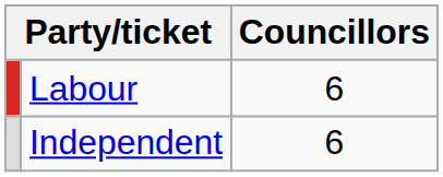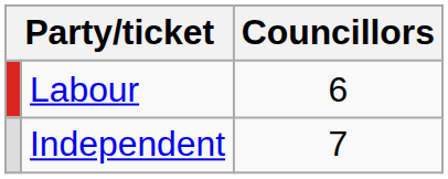Independent | Councillors: 6 -> 7
